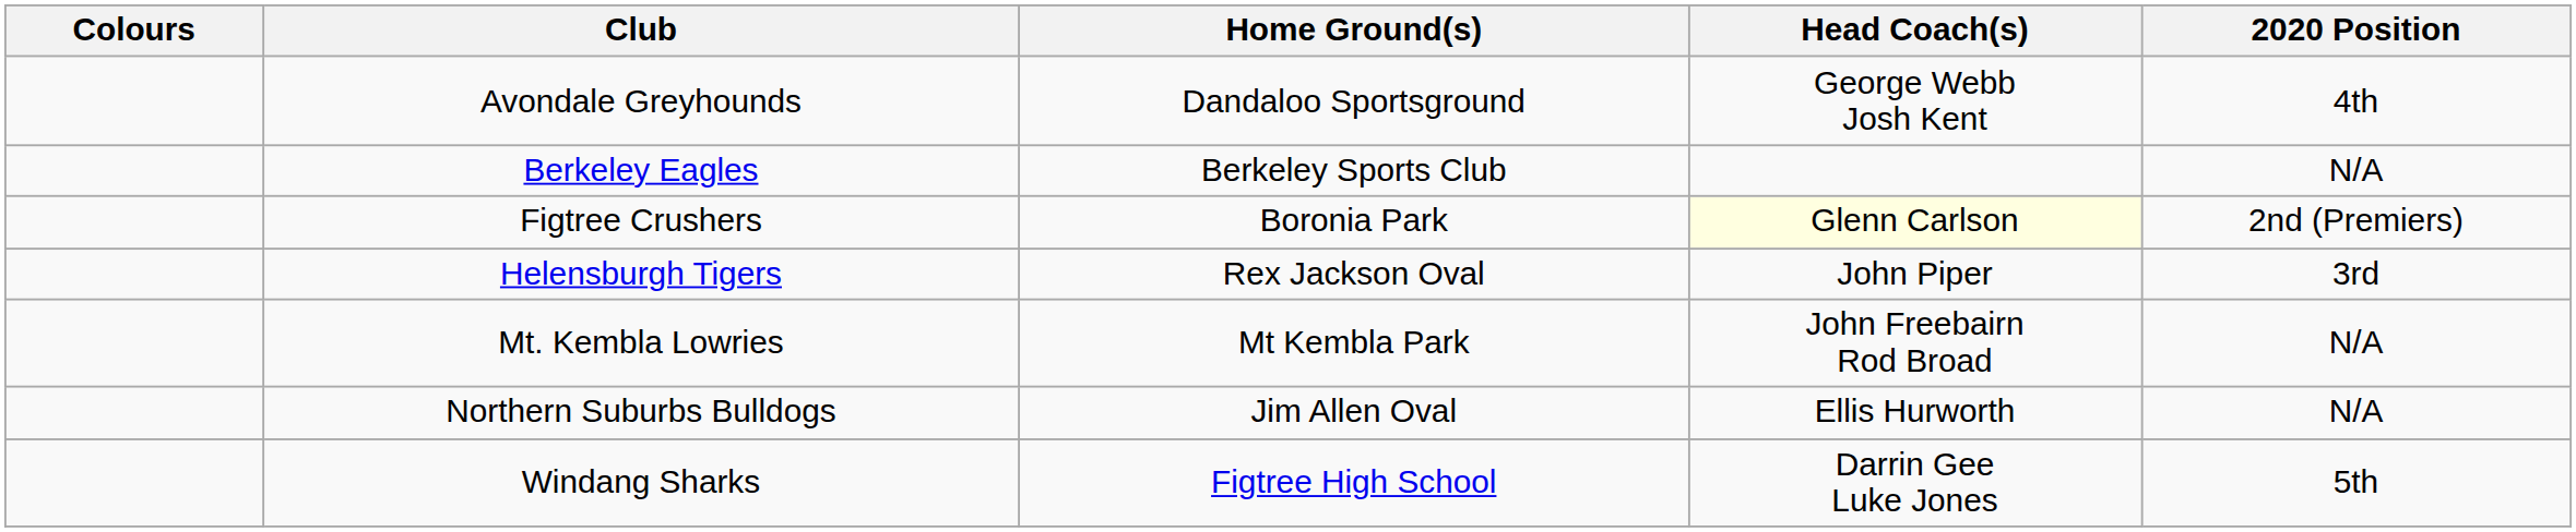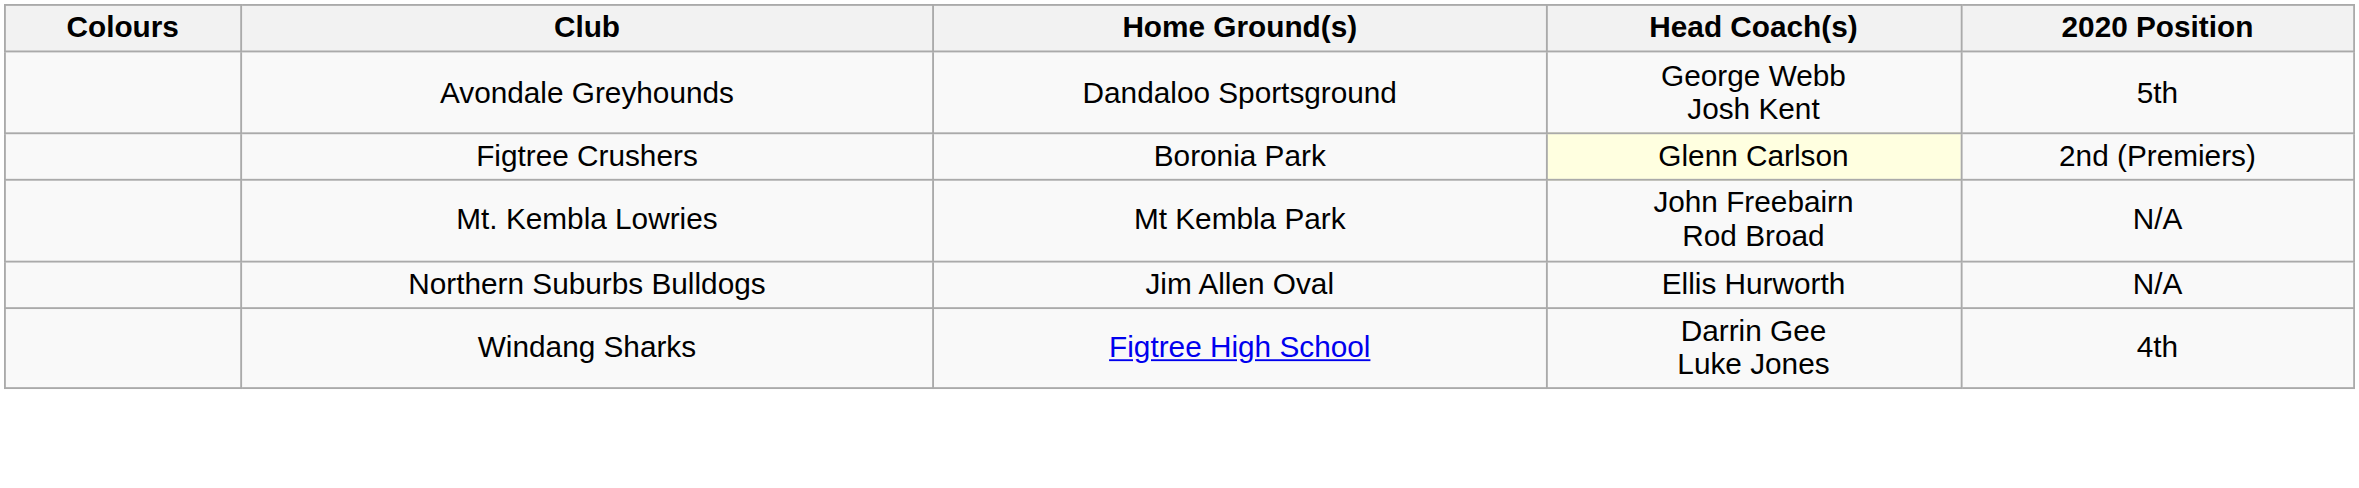Avondale Greyhounds | 2020 Position: 4th -> 5th
- row: Berkeley Eagles | Berkeley Sports Club | N/A
- row: Helensburgh Tigers | Rex Jackson Oval | John Piper | 3rd
Windang Sharks | 2020 Position: 5th -> 4th
